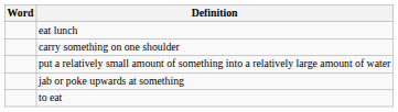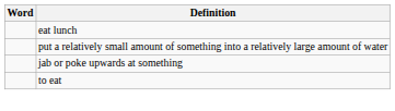- row: carry something on one shoulder
